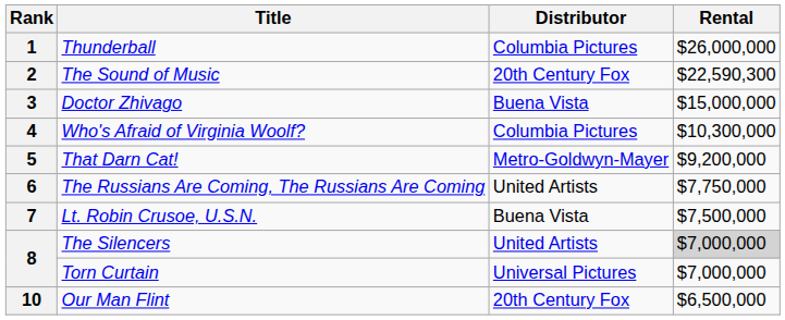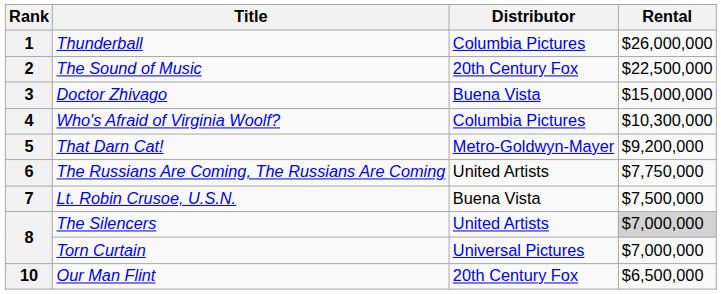2 | Rental: $22,590,300 -> $22,500,000
